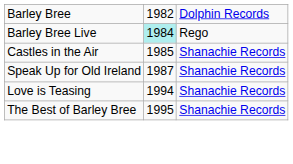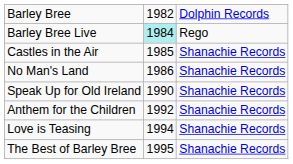+ row: No Man's Land | 1986 | Shanachie Records
Speak Up for Old Ireland | column 2: 1987 -> 1990
+ row: Anthem for the Children | 1992 | Shanachie Records
